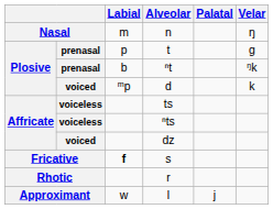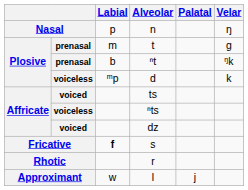n | Labial: m -> p
t | Labial: p -> m
d | column 2: voiced -> voiceless
ts | column 2: voiceless -> voiced
